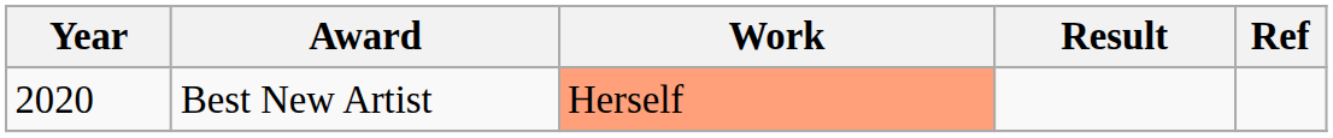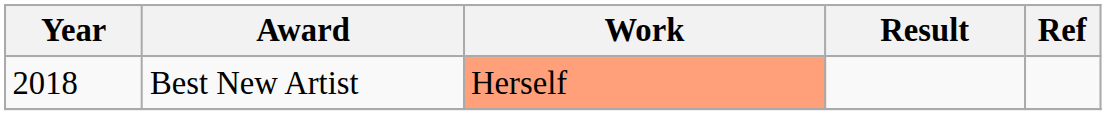Best New Artist | Year: 2020 -> 2018
